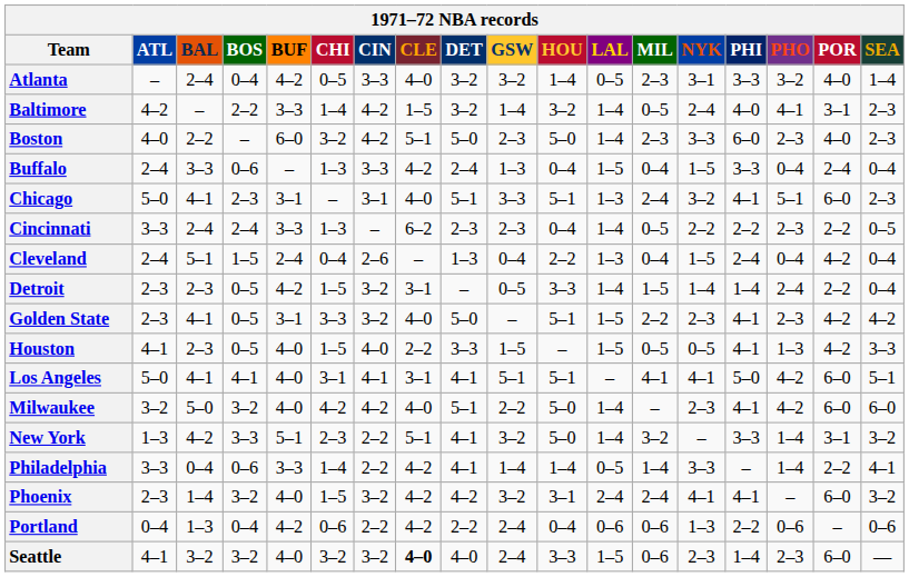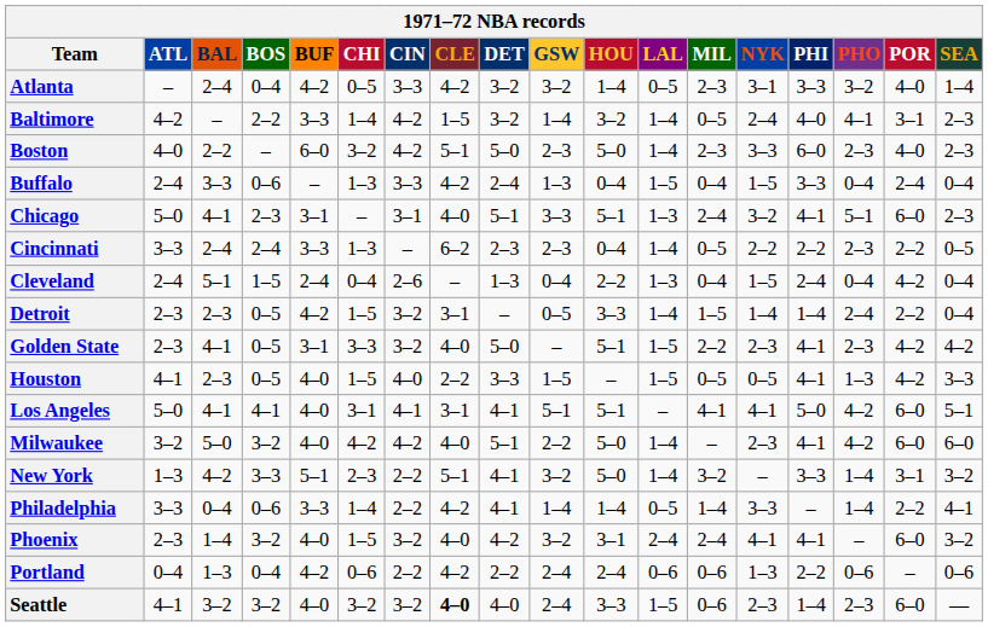Atlanta | CLE: 4–0 -> 4–2
Phoenix | CLE: 4–2 -> 4–0
Portland | HOU: 0–4 -> 2–4
